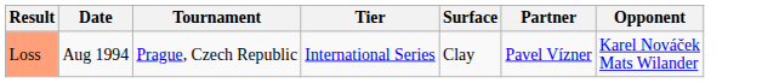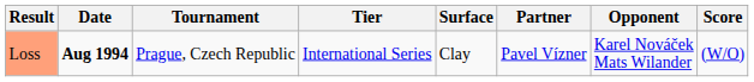+ column: Score | (W/O)
Loss | Date: normal -> bold
